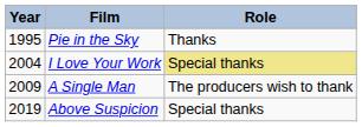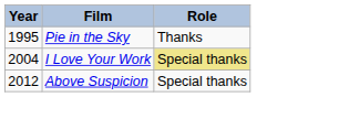- row: 2009 | A Single Man | The producers wish to thank
Above Suspicion | Year: 2019 -> 2012
